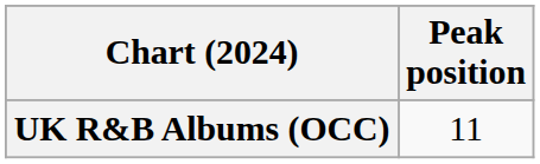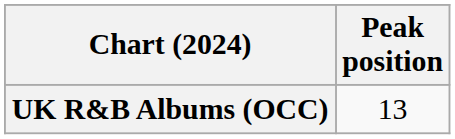UK R&B Albums (OCC) | Peak position: 11 -> 13
